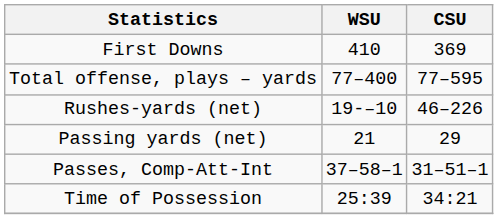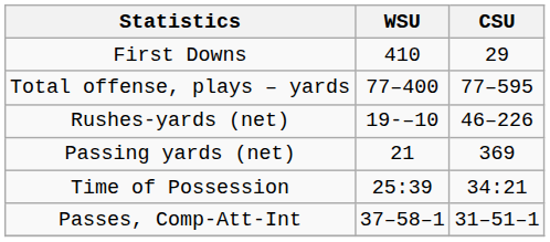First Downs | CSU: 369 -> 29
Passing yards (net) | CSU: 29 -> 369
rows swapped: Passes, Comp-Att-Int <-> Time of Possession
